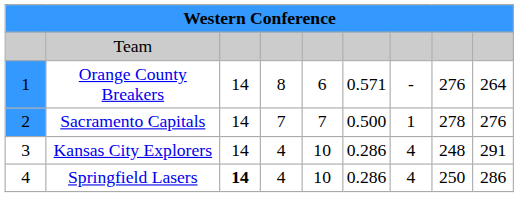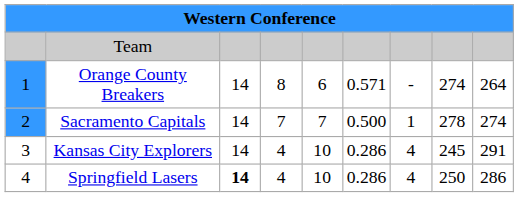Orange County Breakers | column 8: 276 -> 274
Sacramento Capitals | column 9: 276 -> 274
Kansas City Explorers | column 8: 248 -> 245
